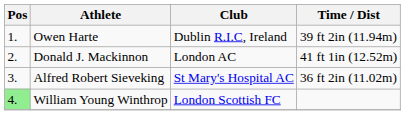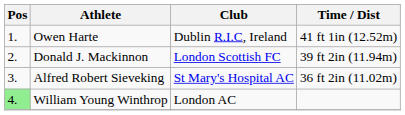Owen Harte | Time / Dist: 39 ft 2in (11.94m) -> 41 ft 1in (12.52m)
Donald J. Mackinnon | Club: London AC -> London Scottish FC
Donald J. Mackinnon | Time / Dist: 41 ft 1in (12.52m) -> 39 ft 2in (11.94m)
William Young Winthrop | Club: London Scottish FC -> London AC
